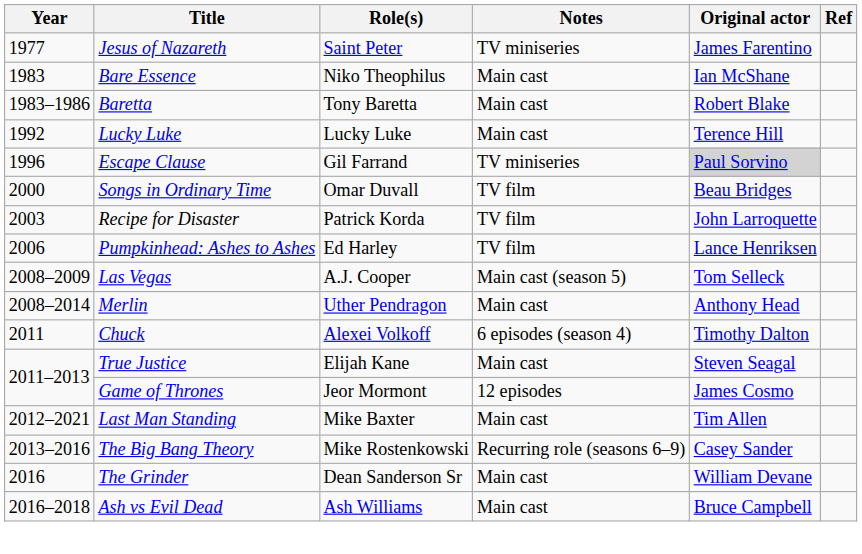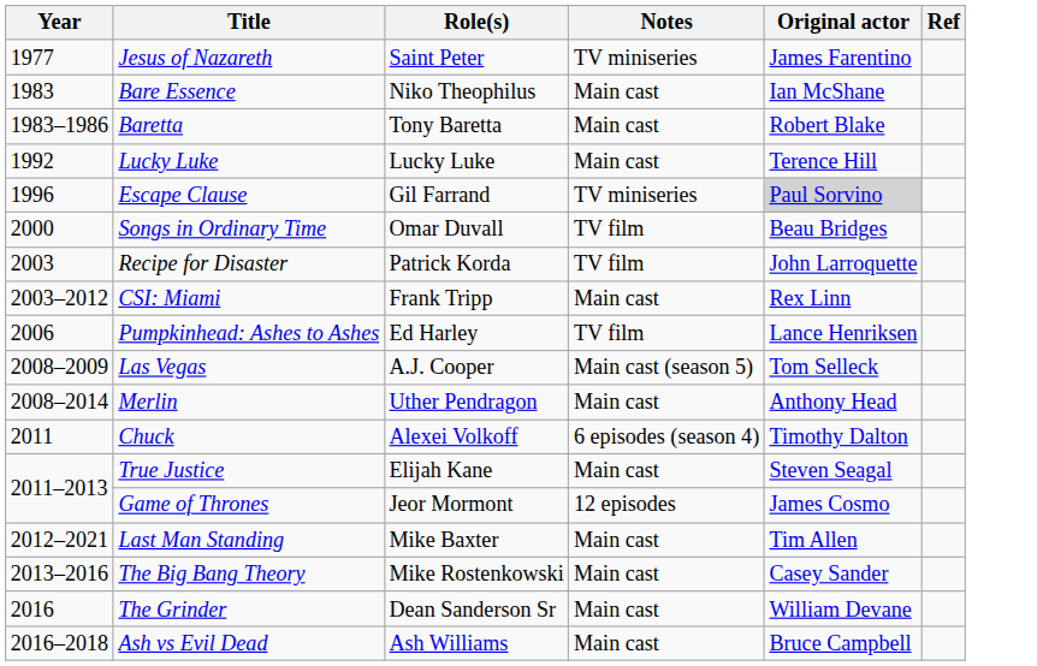+ row: 2003–2012 | CSI: Miami | Frank Tripp | Main cast | Rex Linn
The Big Bang Theory | Notes: Recurring role (seasons 6–9) -> Main cast
